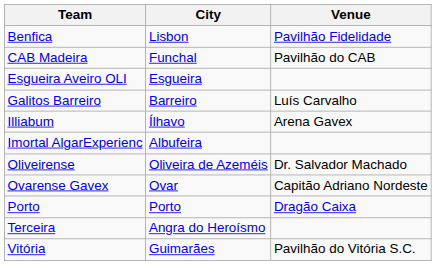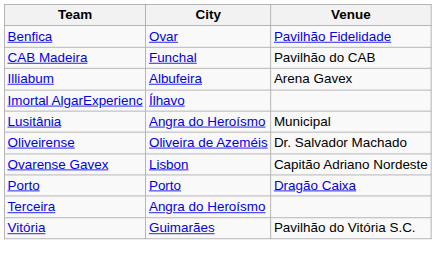Benfica | City: Lisbon -> Ovar
- row: Esgueira Aveiro OLI | Esgueira
- row: Galitos Barreiro | Barreiro | Luís Carvalho
Illiabum | City: Ílhavo -> Albufeira
Imortal AlgarExperienc | City: Albufeira -> Ílhavo
+ row: Lusitânia | Angra do Heroísmo | Municipal
Ovarense Gavex | City: Ovar -> Lisbon
